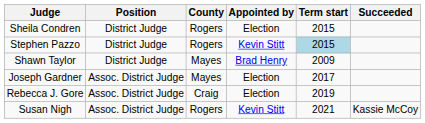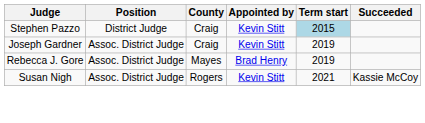- row: Sheila Condren | District Judge | Rogers | Election | 2015
Stephen Pazzo | County: Rogers -> Craig
- row: Shawn Taylor | District Judge | Mayes | Brad Henry | 2009
Joseph Gardner | County: Mayes -> Craig
Joseph Gardner | Appointed by: Election -> Kevin Stitt
Joseph Gardner | Term start: 2017 -> 2019
Rebecca J. Gore | County: Craig -> Mayes
Rebecca J. Gore | Appointed by: Election -> Brad Henry
